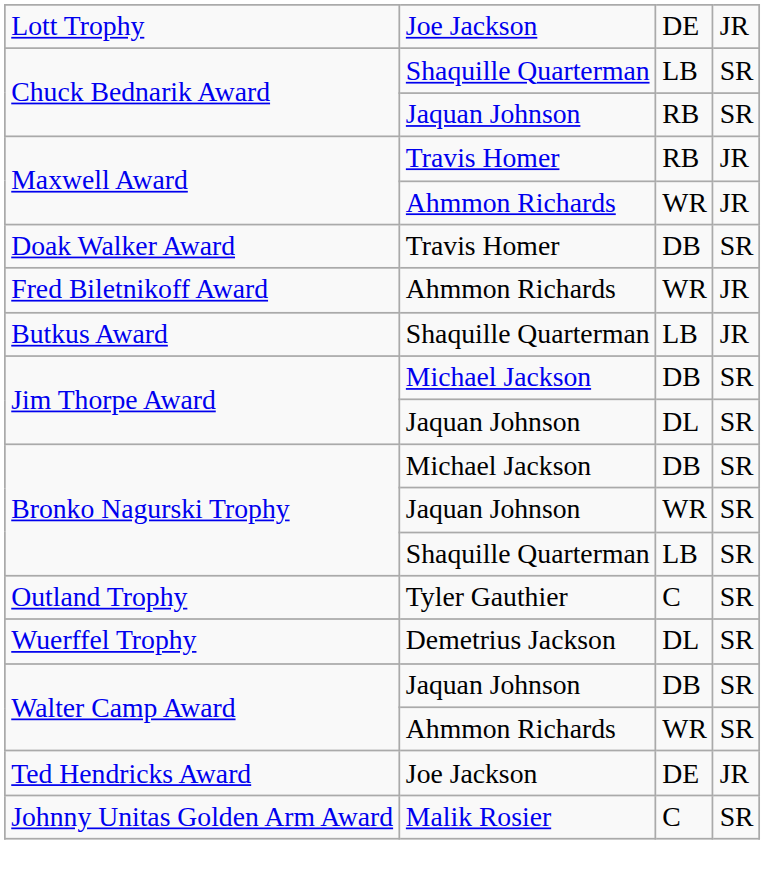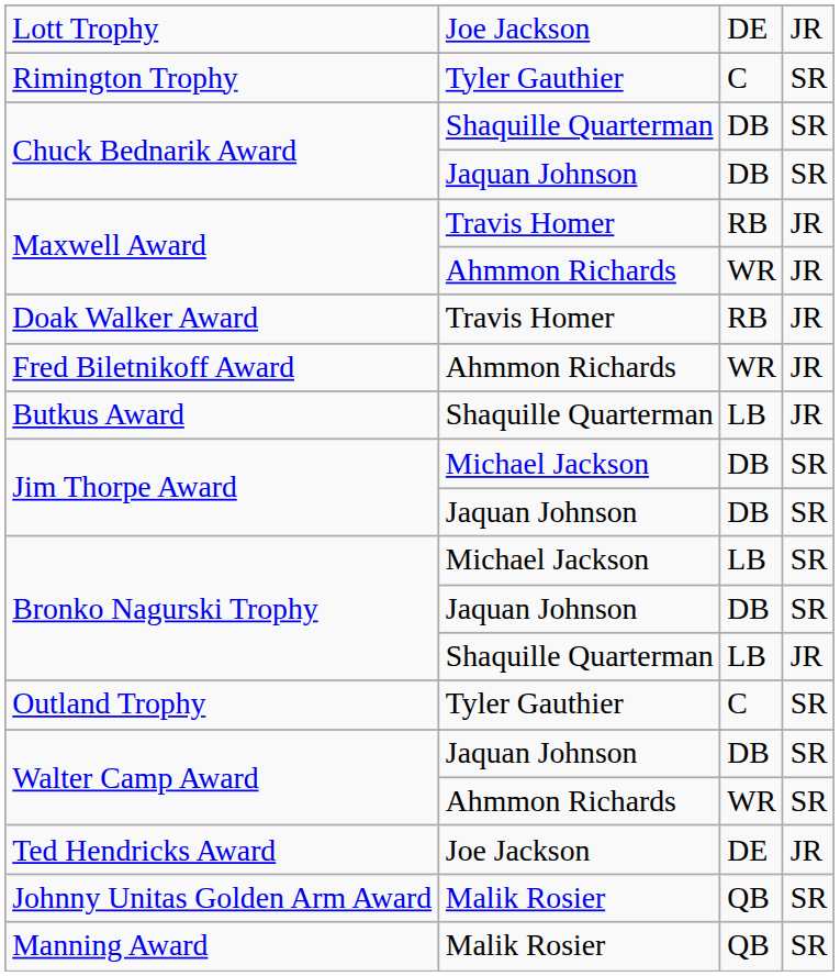+ row: Rimington Trophy | Tyler Gauthier | C | SR
Chuck Bednarik Award / Shaquille Quarterman | column 3: LB -> DB
Chuck Bednarik Award / Jaquan Johnson | column 3: RB -> DB
Doak Walker Award | column 3: DB -> RB
Doak Walker Award | column 4: SR -> JR
Jim Thorpe Award / Jaquan Johnson | column 3: DL -> DB
Bronko Nagurski Trophy / Michael Jackson | column 3: DB -> LB
Bronko Nagurski Trophy / Jaquan Johnson | column 3: WR -> DB
Bronko Nagurski Trophy / Shaquille Quarterman | column 4: SR -> JR
- row: Wuerffel Trophy | Demetrius Jackson | DL | SR
Johnny Unitas Golden Arm Award | column 3: C -> QB
+ row: Manning Award | Malik Rosier | QB | SR
